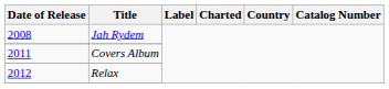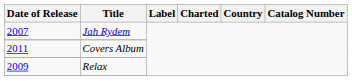Jah Rydem | Date of Release: 2008 -> 2007
Relax | Date of Release: 2012 -> 2009
